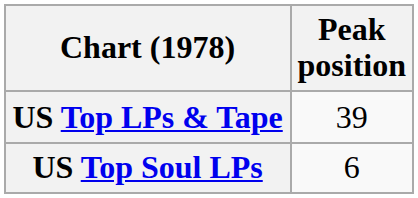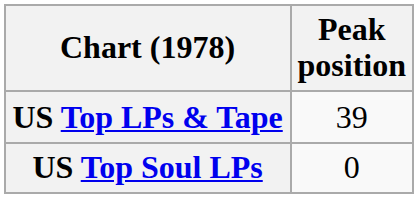US Top Soul LPs | Peak position: 6 -> 0
